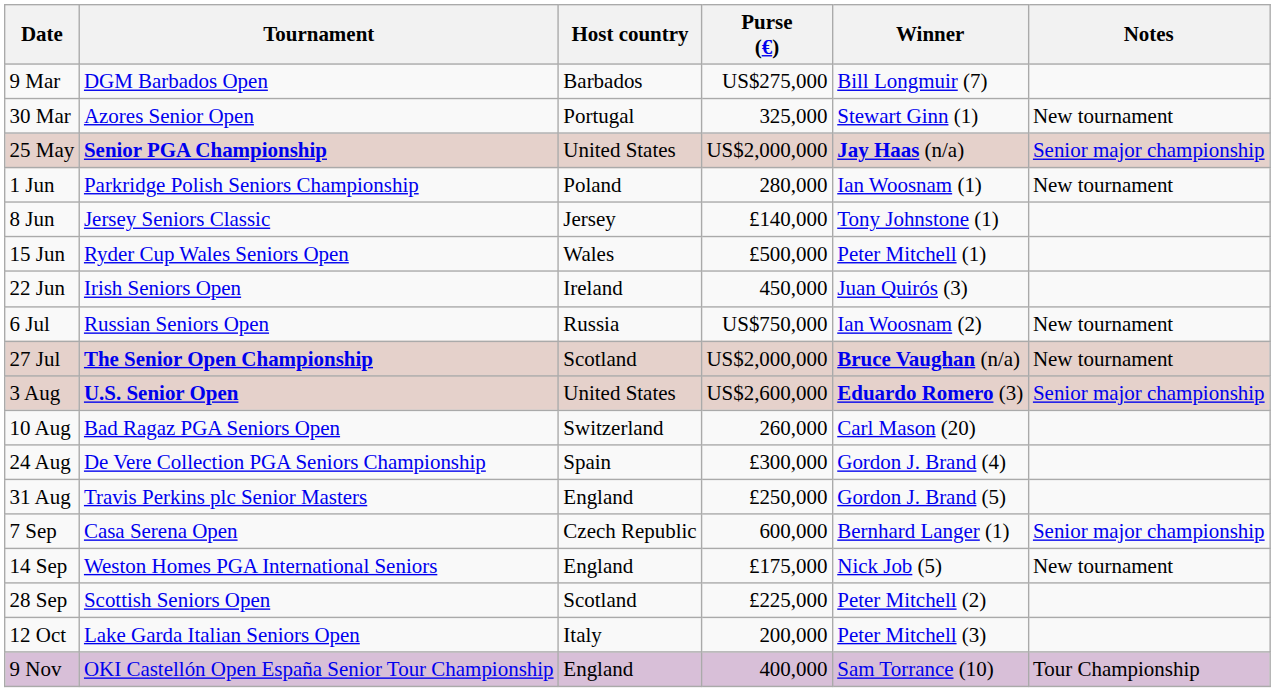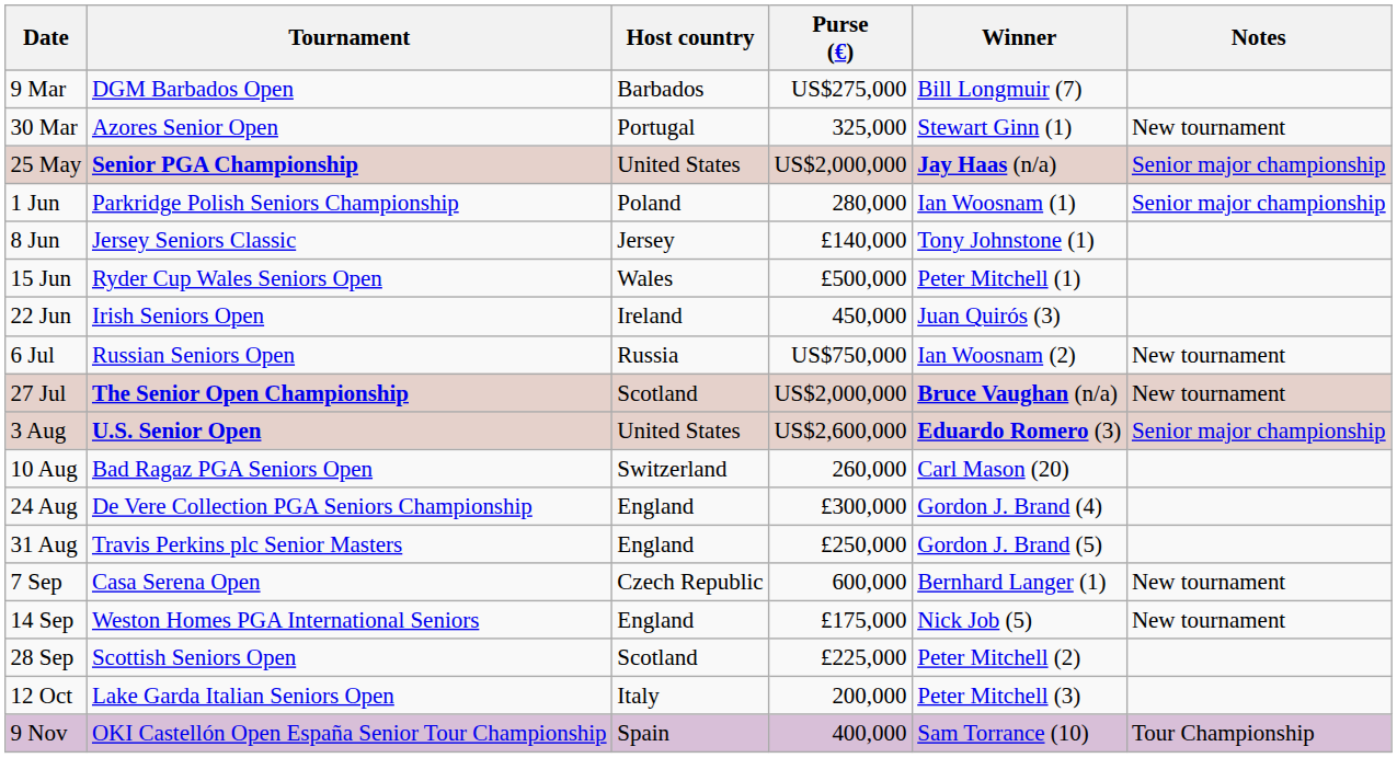1 Jun | Notes: New tournament -> Senior major championship
24 Aug | Host country: Spain -> England
7 Sep | Notes: Senior major championship -> New tournament
9 Nov | Host country: England -> Spain
